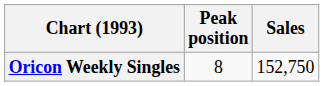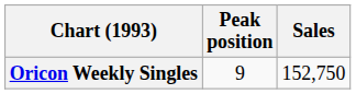Oricon Weekly Singles | Peak position: 8 -> 9
